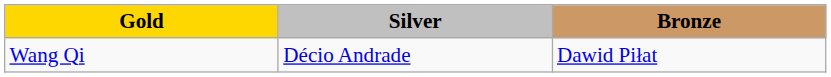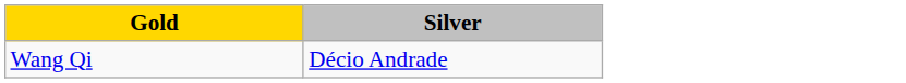- column: Bronze | Dawid Piłat
